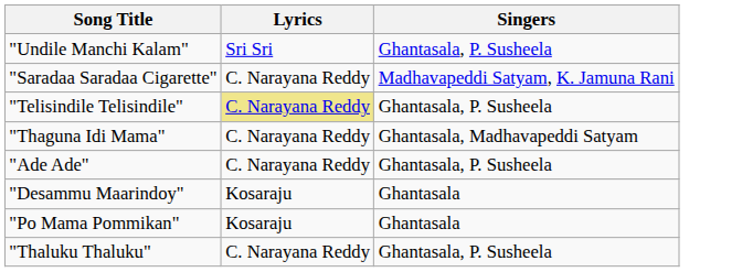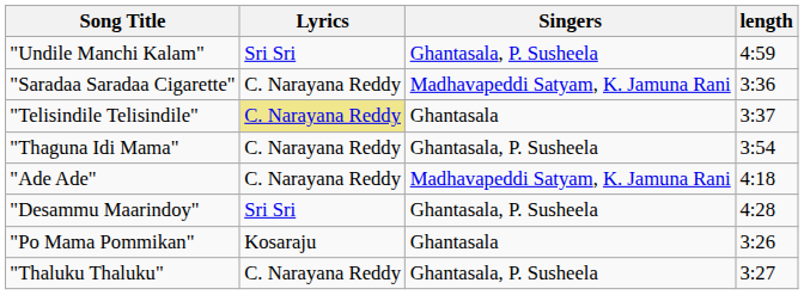+ column: length | 4:59 | 3:36 | 3:37 | 3:54 | 4:18 | 4:28 | 3:26 | 3:27
"Telisindile Telisindile" | Singers: Ghantasala, P. Susheela -> Ghantasala
"Thaguna Idi Mama" | Singers: Ghantasala, Madhavapeddi Satyam -> Ghantasala, P. Susheela
"Ade Ade" | Singers: Ghantasala, P. Susheela -> Madhavapeddi Satyam, K. Jamuna Rani
"Desammu Maarindoy" | Lyrics: Kosaraju -> Sri Sri
"Desammu Maarindoy" | Singers: Ghantasala -> Ghantasala, P. Susheela
